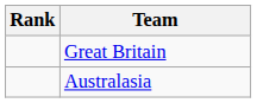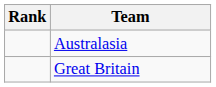rows swapped: Australasia <-> Great Britain
